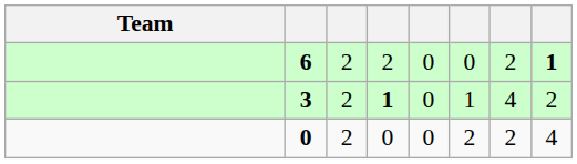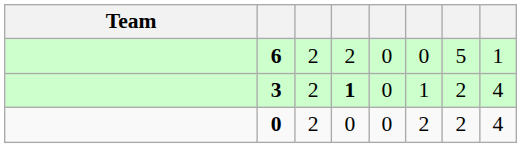6 | column 7: 2 -> 5
6 | column 8: bold -> normal
3 | column 7: 4 -> 2
3 | column 8: 2 -> 4
